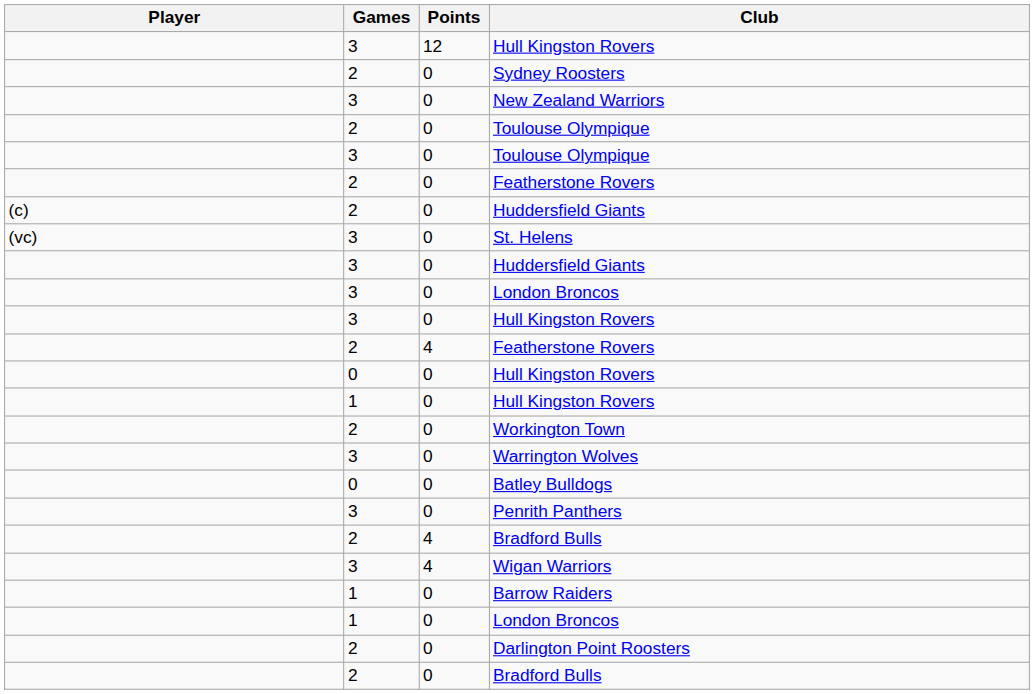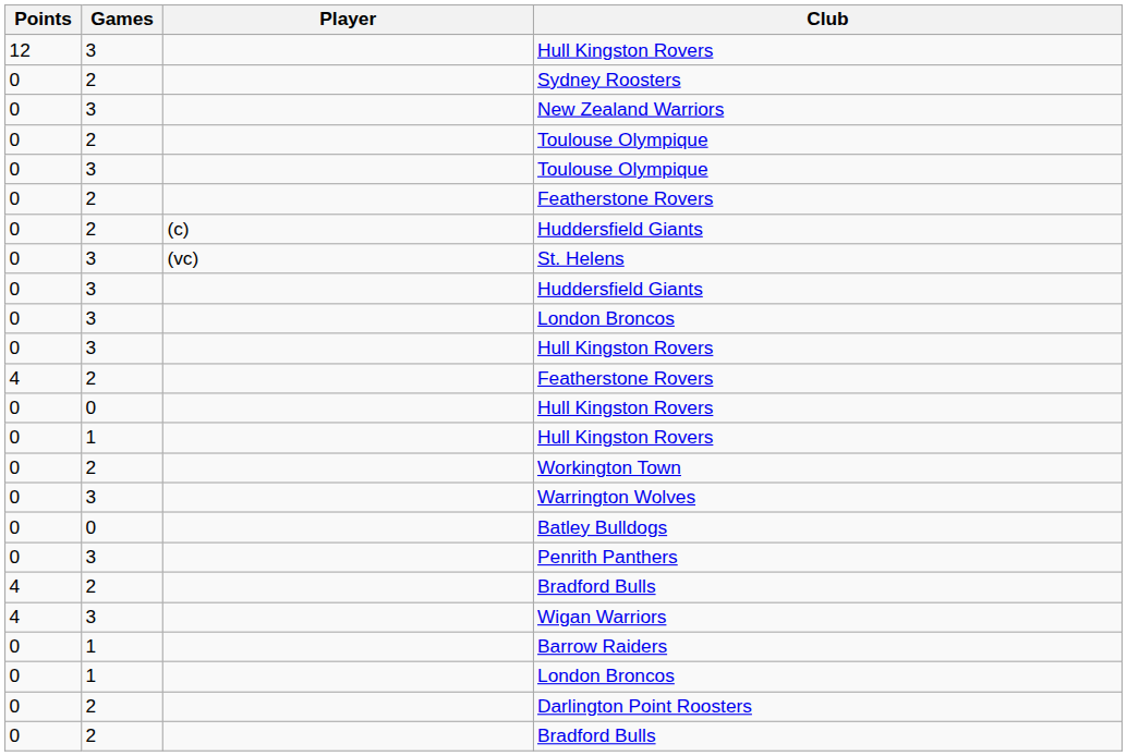columns swapped: Player <-> Points
